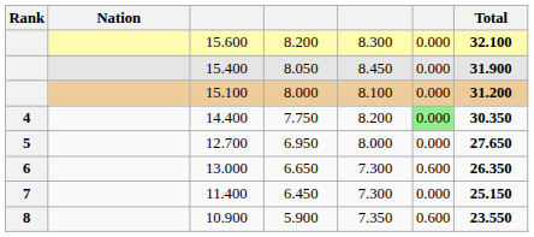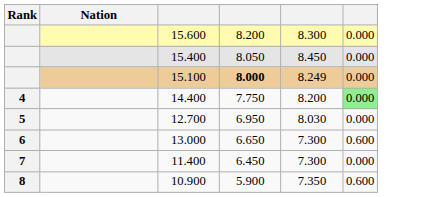- column: Total | 32.100 | 31.900 | 31.200 | 30.350 | 27.650 | 26.350 | 25.150 | 23.550
15.100 | column 4: normal -> bold
15.100 | column 5: 8.100 -> 8.249
12.700 | column 5: 8.000 -> 8.030
